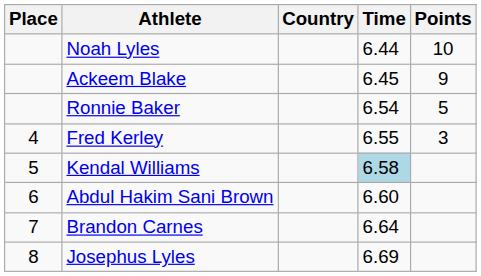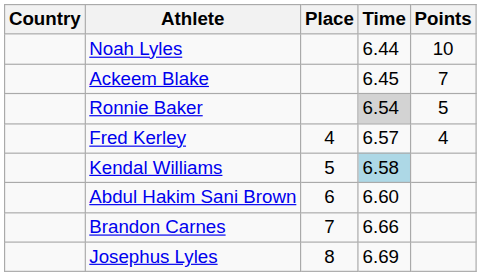columns swapped: Place <-> Country
Ackeem Blake | Points: 9 -> 7
Ronnie Baker | Time: no background -> lightgrey background
Fred Kerley | Time: 6.55 -> 6.57
Fred Kerley | Points: 3 -> 4
Brandon Carnes | Time: 6.64 -> 6.66
